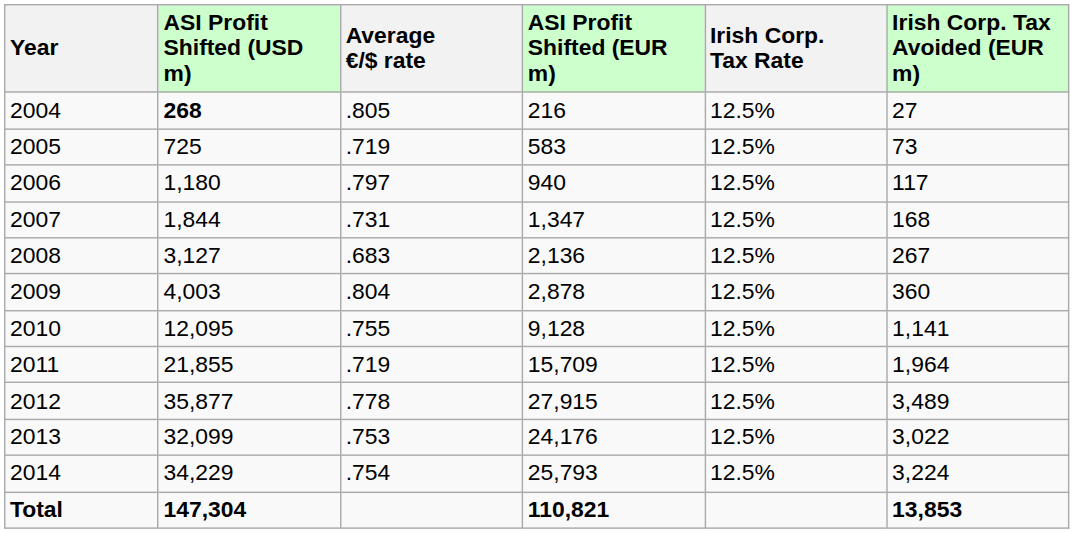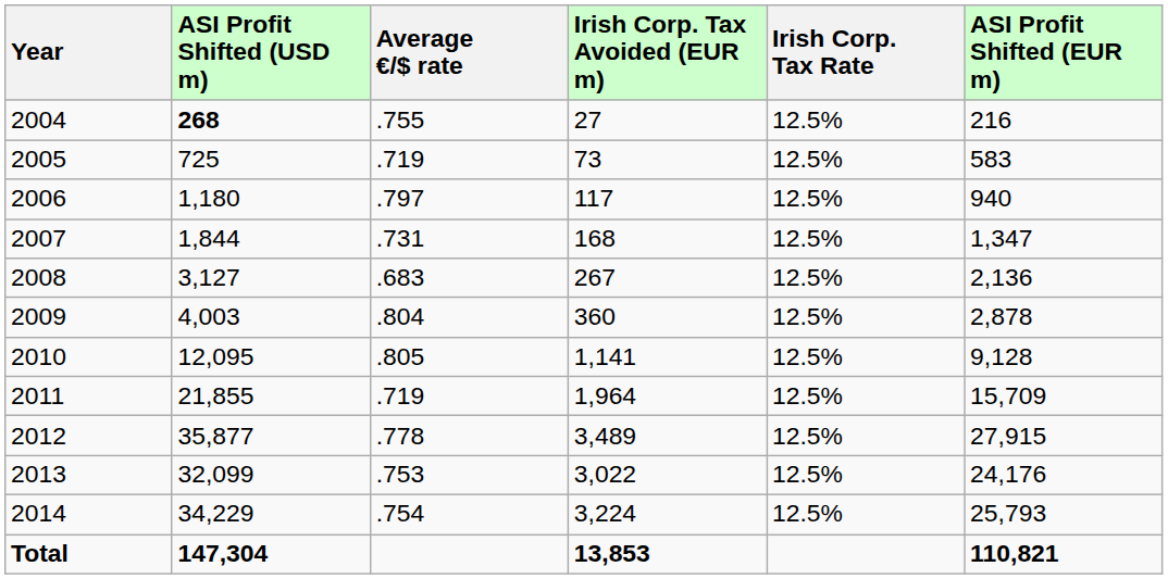columns swapped: ASI Profit Shifted (EUR m) <-> Irish Corp. Tax Avoided (EUR m)
2004 | Average €/$ rate: .805 -> .755
2010 | Average €/$ rate: .755 -> .805
